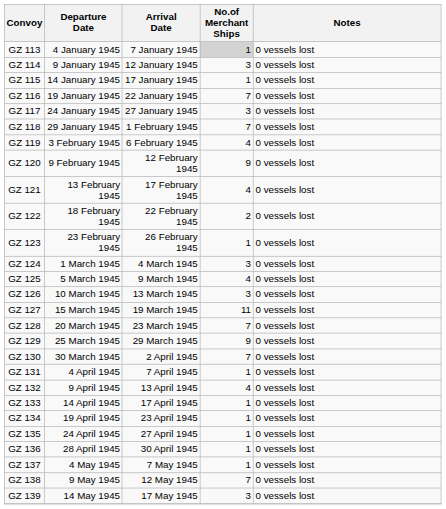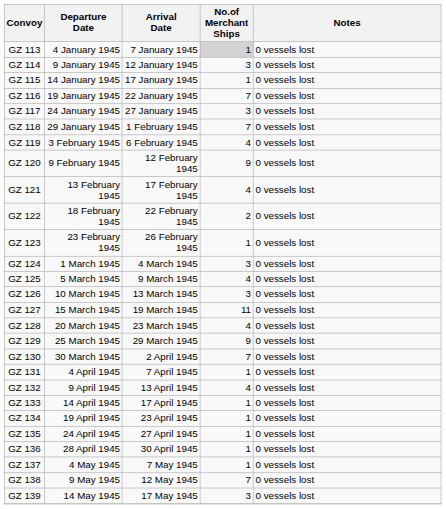GZ 128 | No.of Merchant Ships: 7 -> 4
